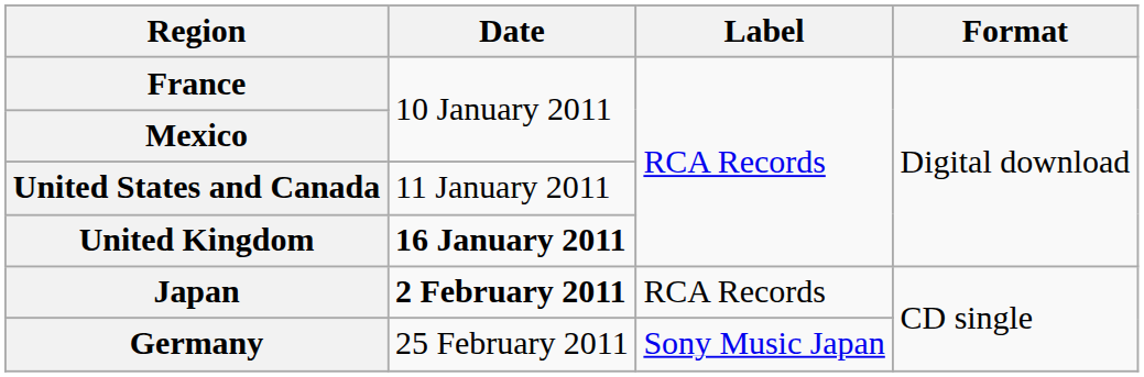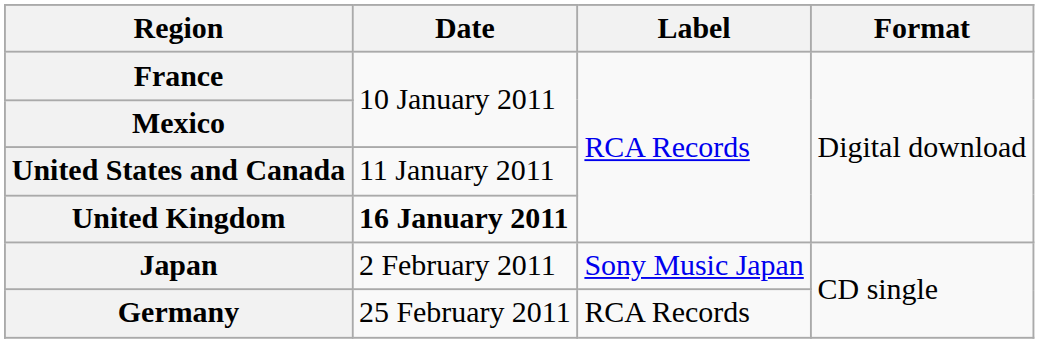Japan | Date: bold -> normal
Japan | Label: RCA Records -> Sony Music Japan
Germany | Label: Sony Music Japan -> RCA Records
